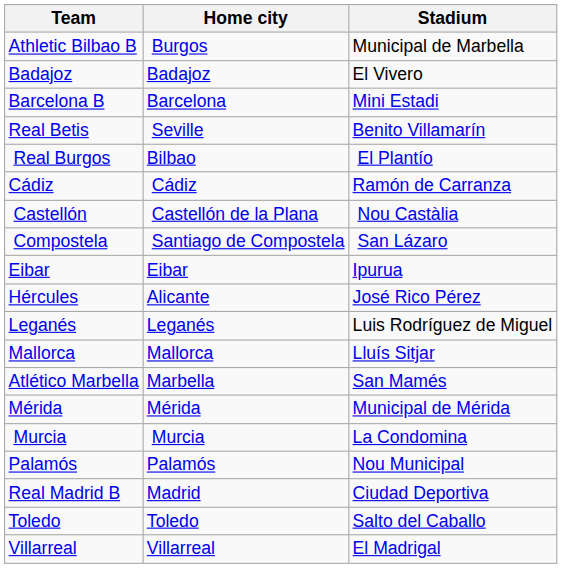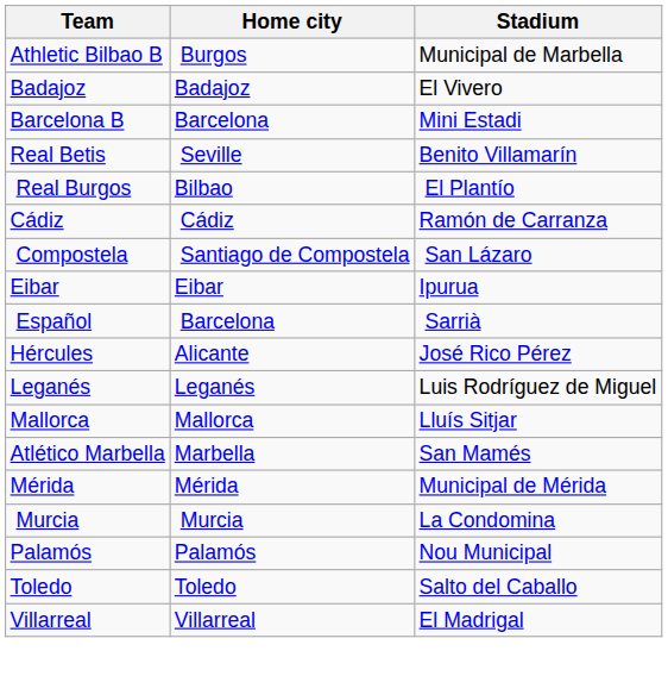- row: Castellón | Castellón de la Plana | Nou Castàlia
+ row: Español | Barcelona | Sarrià
- row: Real Madrid B | Madrid | Ciudad Deportiva
